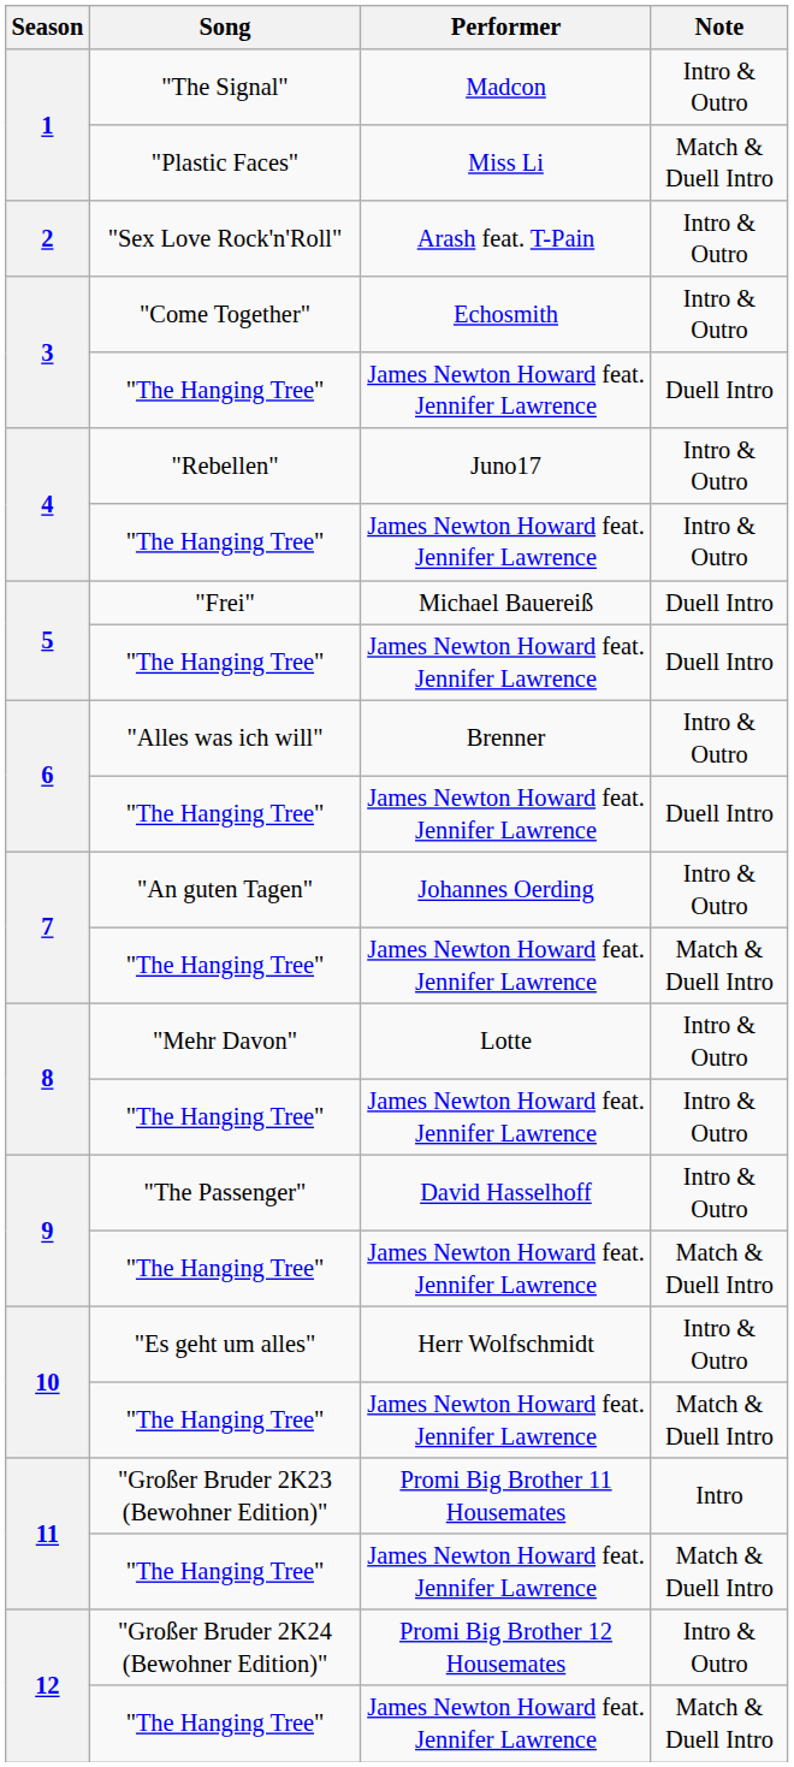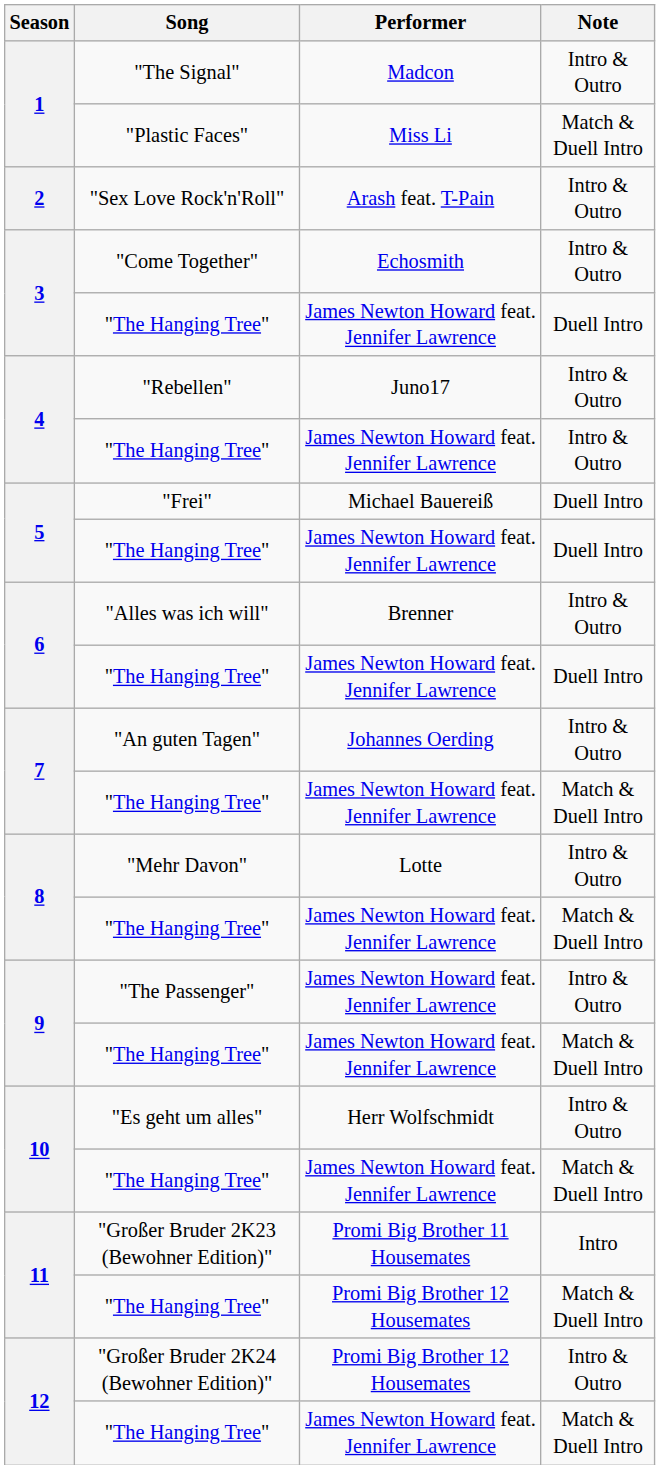8 / "The Hanging Tree" | Note: Intro & Outro -> Match & Duell Intro
"The Passenger" | Performer: David Hasselhoff -> James Newton Howard feat. Jennifer Lawrence
11 / "The Hanging Tree" | Performer: James Newton Howard feat. Jennifer Lawrence -> Promi Big Brother 12 Housemates
